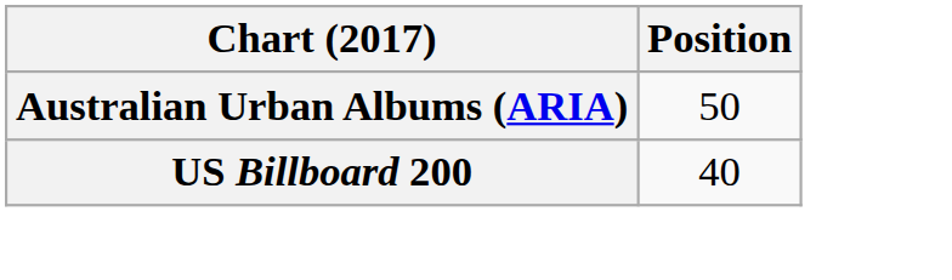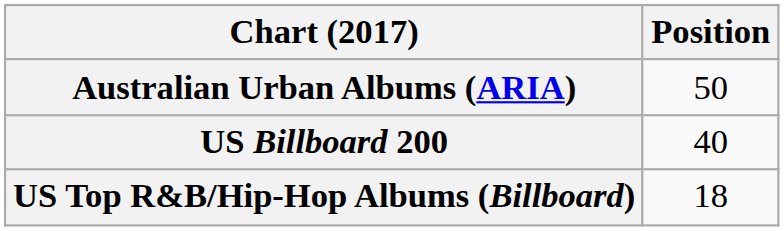+ row: US Top R&B/Hip-Hop Albums (Billboard) | 18
